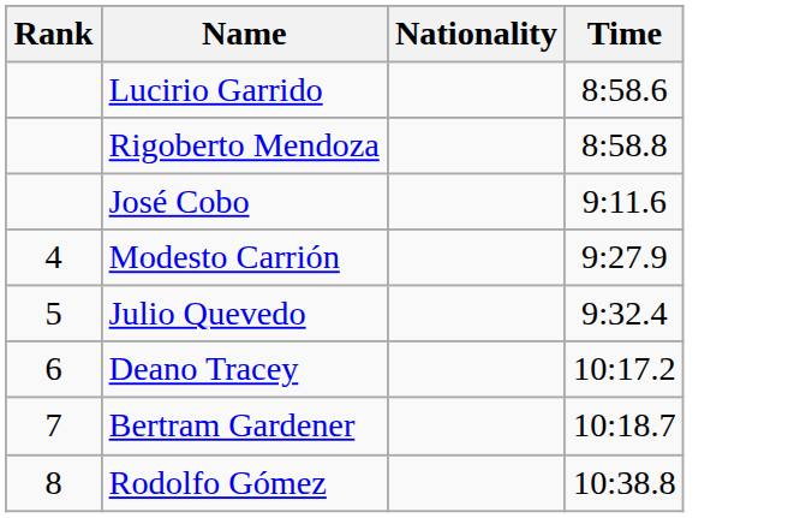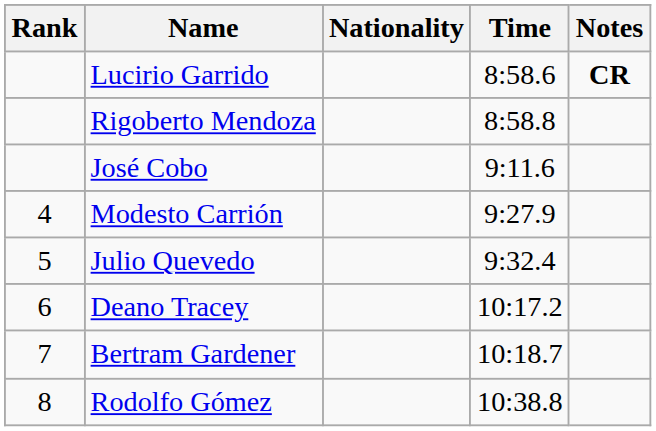+ column: Notes | CR
